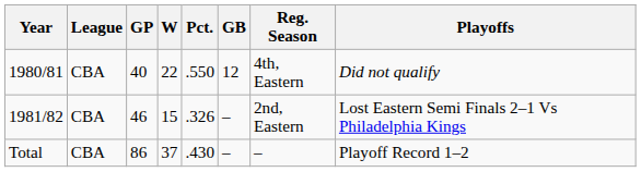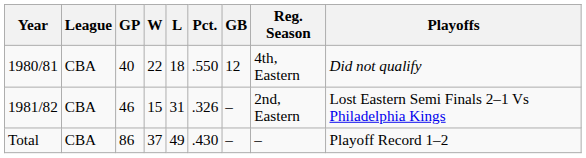+ column: L | 18 | 31 | 49
